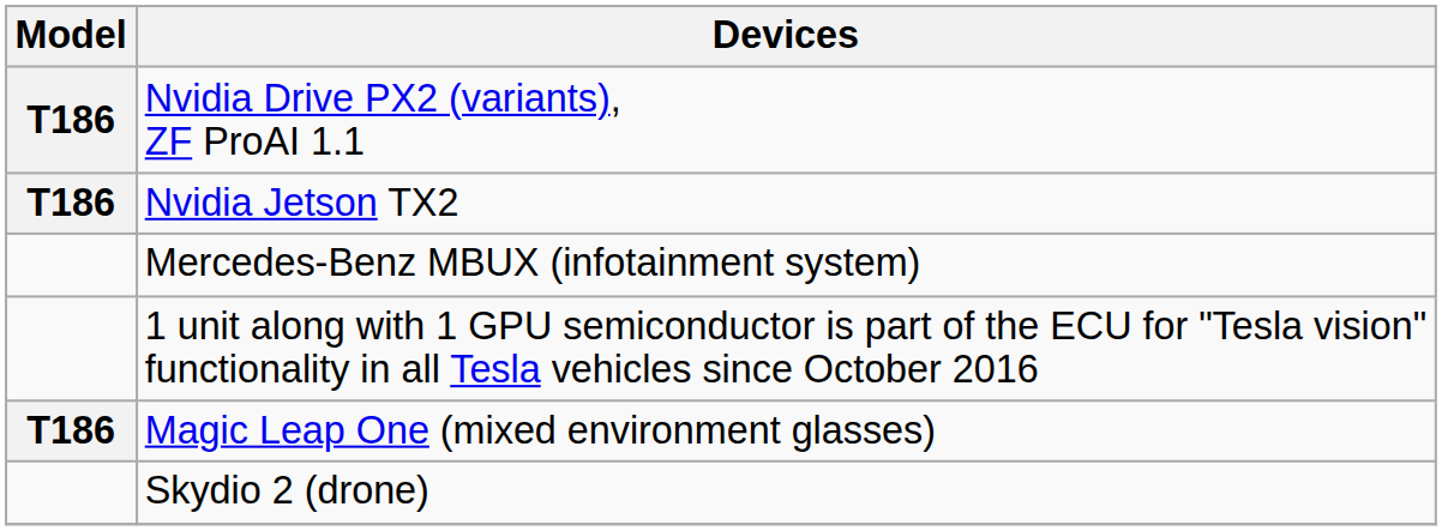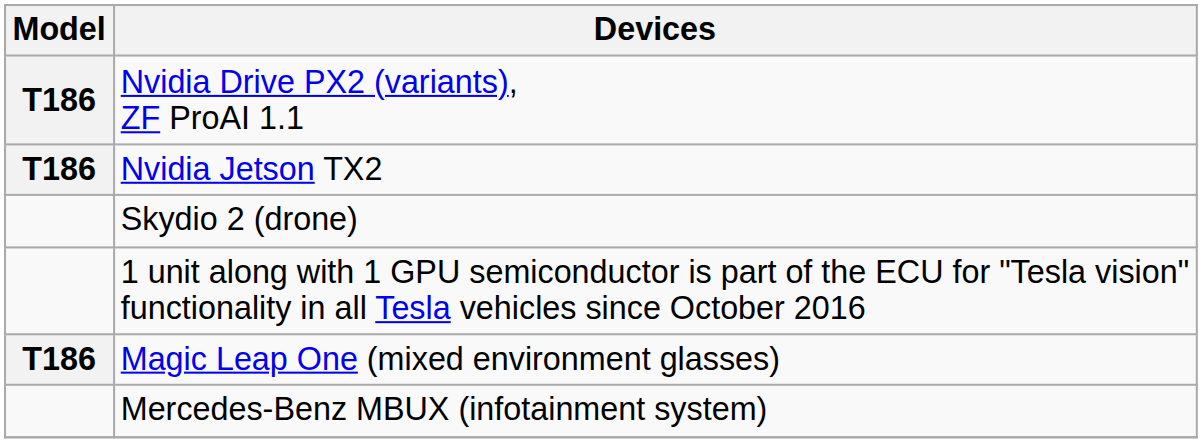rows swapped: Mercedes-Benz MBUX (infotainment system) <-> Skydio 2 (drone)
